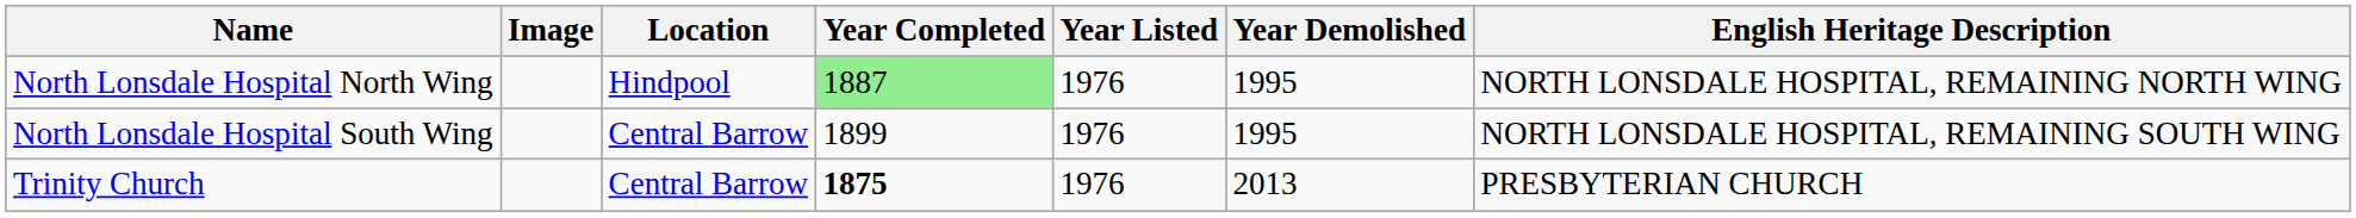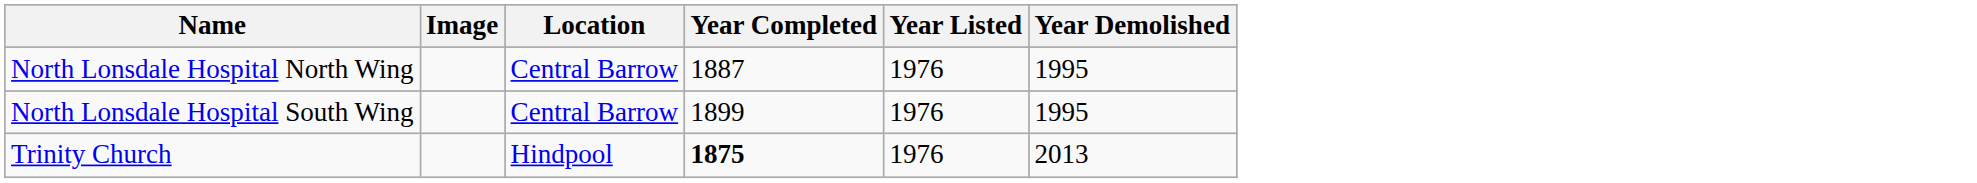- column: English Heritage Description | NORTH LONSDALE HOSPITAL, REMAINING NORTH WING | NORTH LONSDALE HOSPITAL, REMAINING SOUTH WING | PRESBYTERIAN CHURCH
North Lonsdale Hospital North Wing | Location: Hindpool -> Central Barrow
North Lonsdale Hospital North Wing | Year Completed: lightgreen background -> no background
Trinity Church | Location: Central Barrow -> Hindpool
